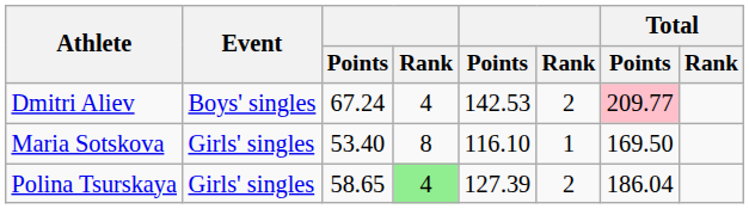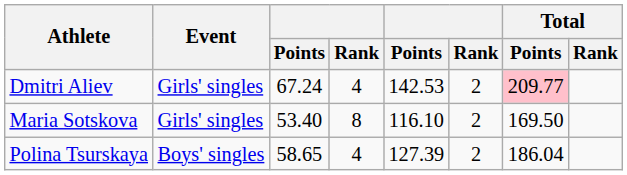Dmitri Aliev | Event: Boys' singles -> Girls' singles
Maria Sotskova | column 6: 1 -> 2
Polina Tsurskaya | Event: Girls' singles -> Boys' singles
Polina Tsurskaya | column 4: lightgreen background -> no background
